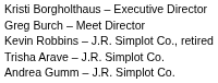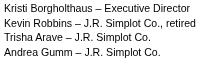- row: Greg Burch – Meet Director
